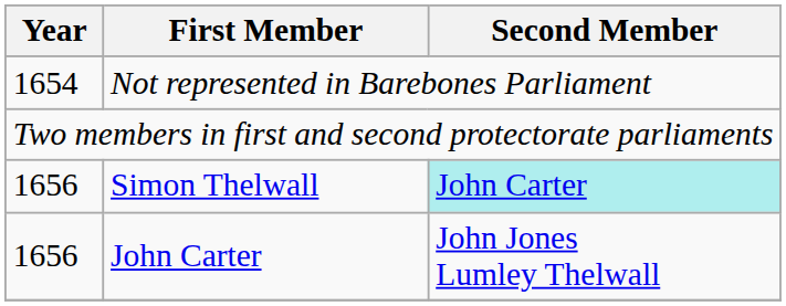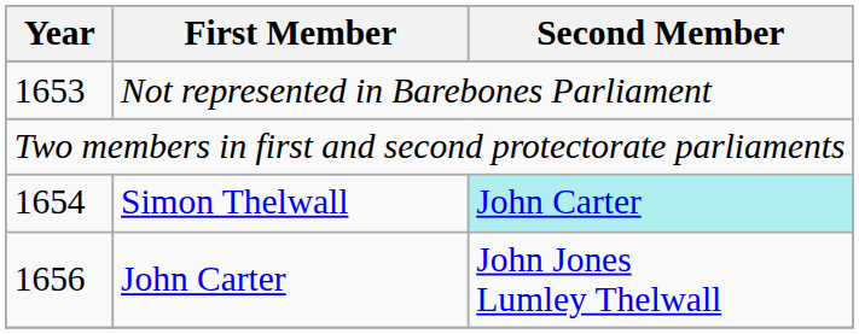Not represented in Barebones Parliament | Year: 1654 -> 1653
Simon Thelwall | Year: 1656 -> 1654
